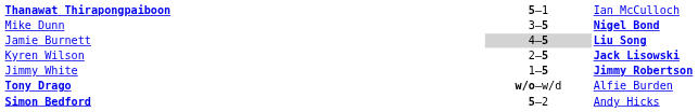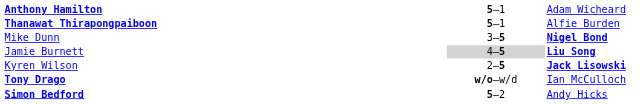+ row: Anthony Hamilton | 5–1 | Adam Wicheard
Thanawat Thirapongpaiboon | column 3: Ian McCulloch -> Alfie Burden
- row: Jimmy White | 1–5 | Jimmy Robertson
Tony Drago | column 3: Alfie Burden -> Ian McCulloch
